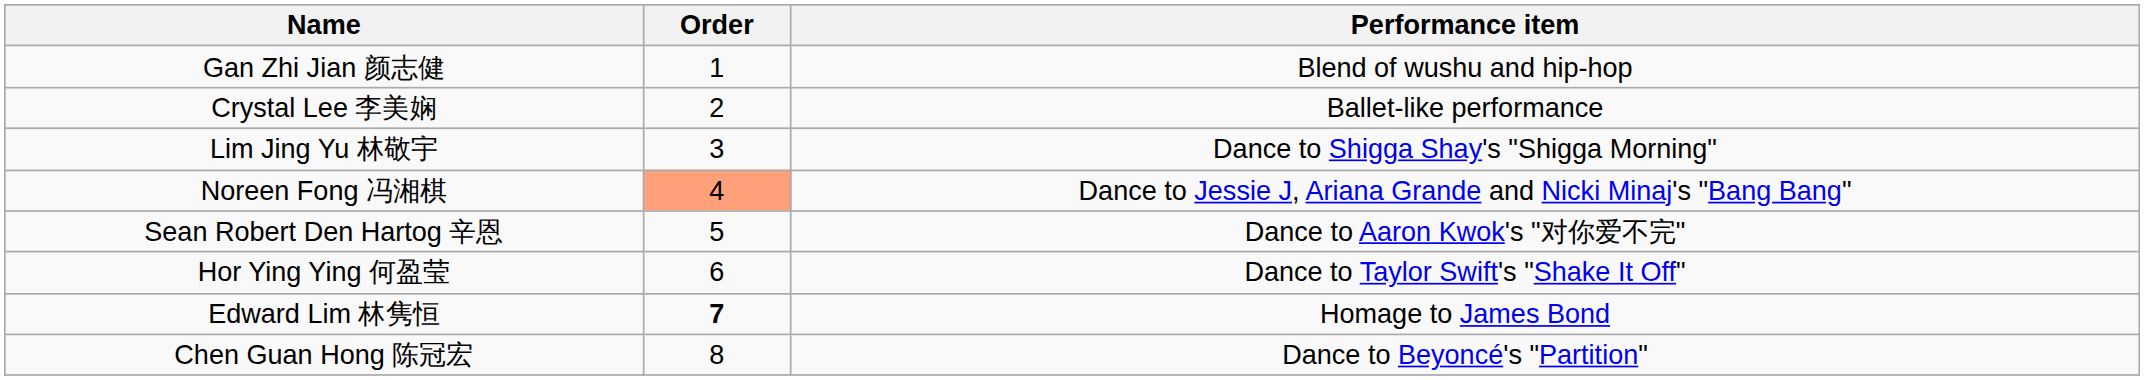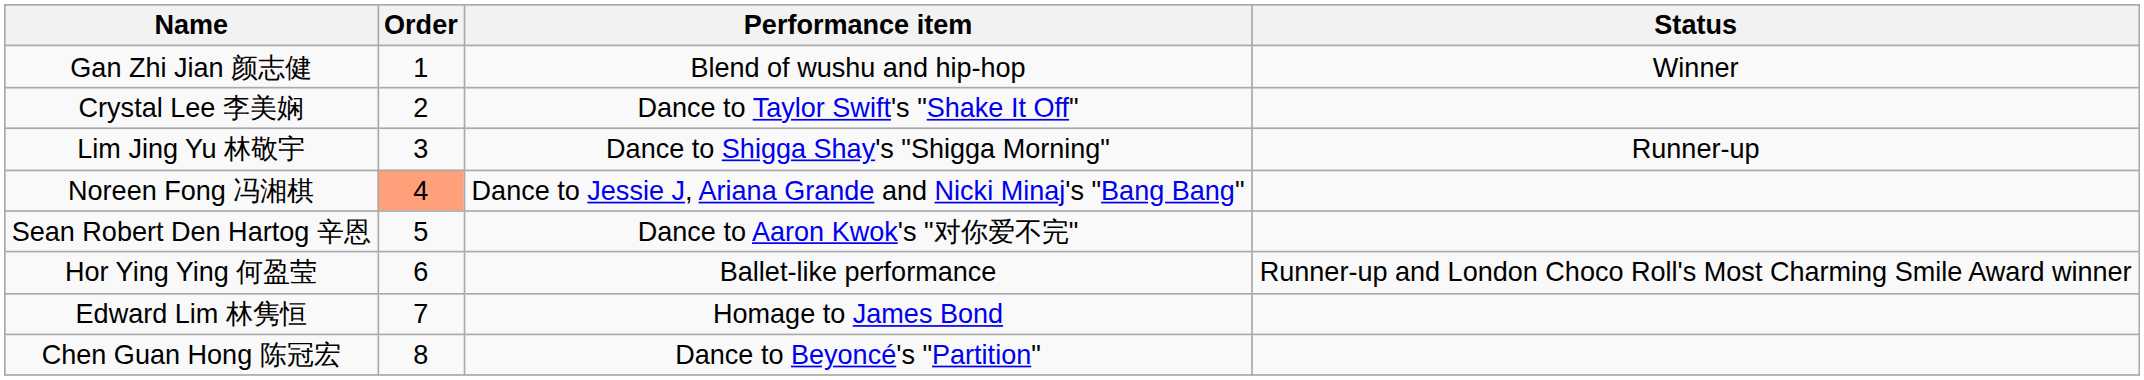+ column: Status | Winner | Runner-up | Runner-up and London Choco Roll's Most Charming Smile Award winner
Crystal Lee 李美娴 | Performance item: Ballet-like performance -> Dance to Taylor Swift's "Shake It Off"
Hor Ying Ying 何盈莹 | Performance item: Dance to Taylor Swift's "Shake It Off" -> Ballet-like performance
Edward Lim 林隽恒 | Order: bold -> normal
